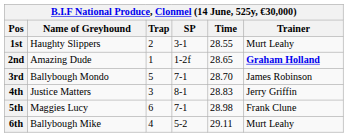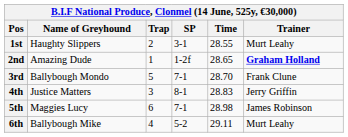3rd | Trainer: James Robinson -> Frank Clune
5th | Trainer: Frank Clune -> James Robinson
